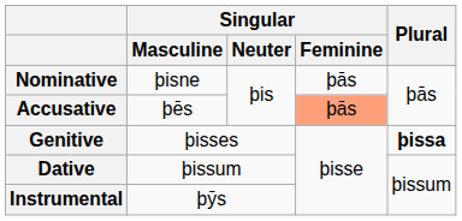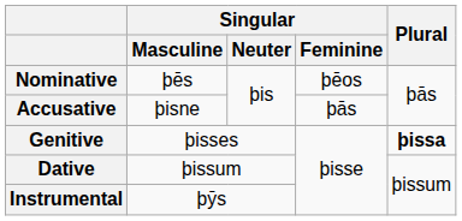Nominative | Singular / Masculine: þisne -> þēs
Nominative | Singular / Feminine: þās -> þēos
Accusative | Singular / Masculine: þēs -> þisne
Accusative | Singular / Feminine: lightsalmon background -> no background
